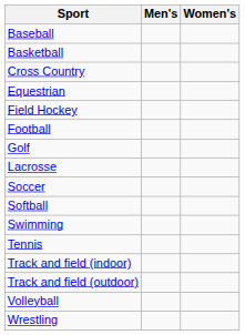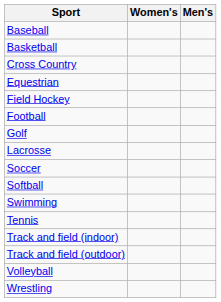columns swapped: Men's <-> Women's
